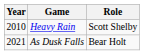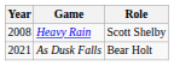Heavy Rain | Year: 2010 -> 2008
